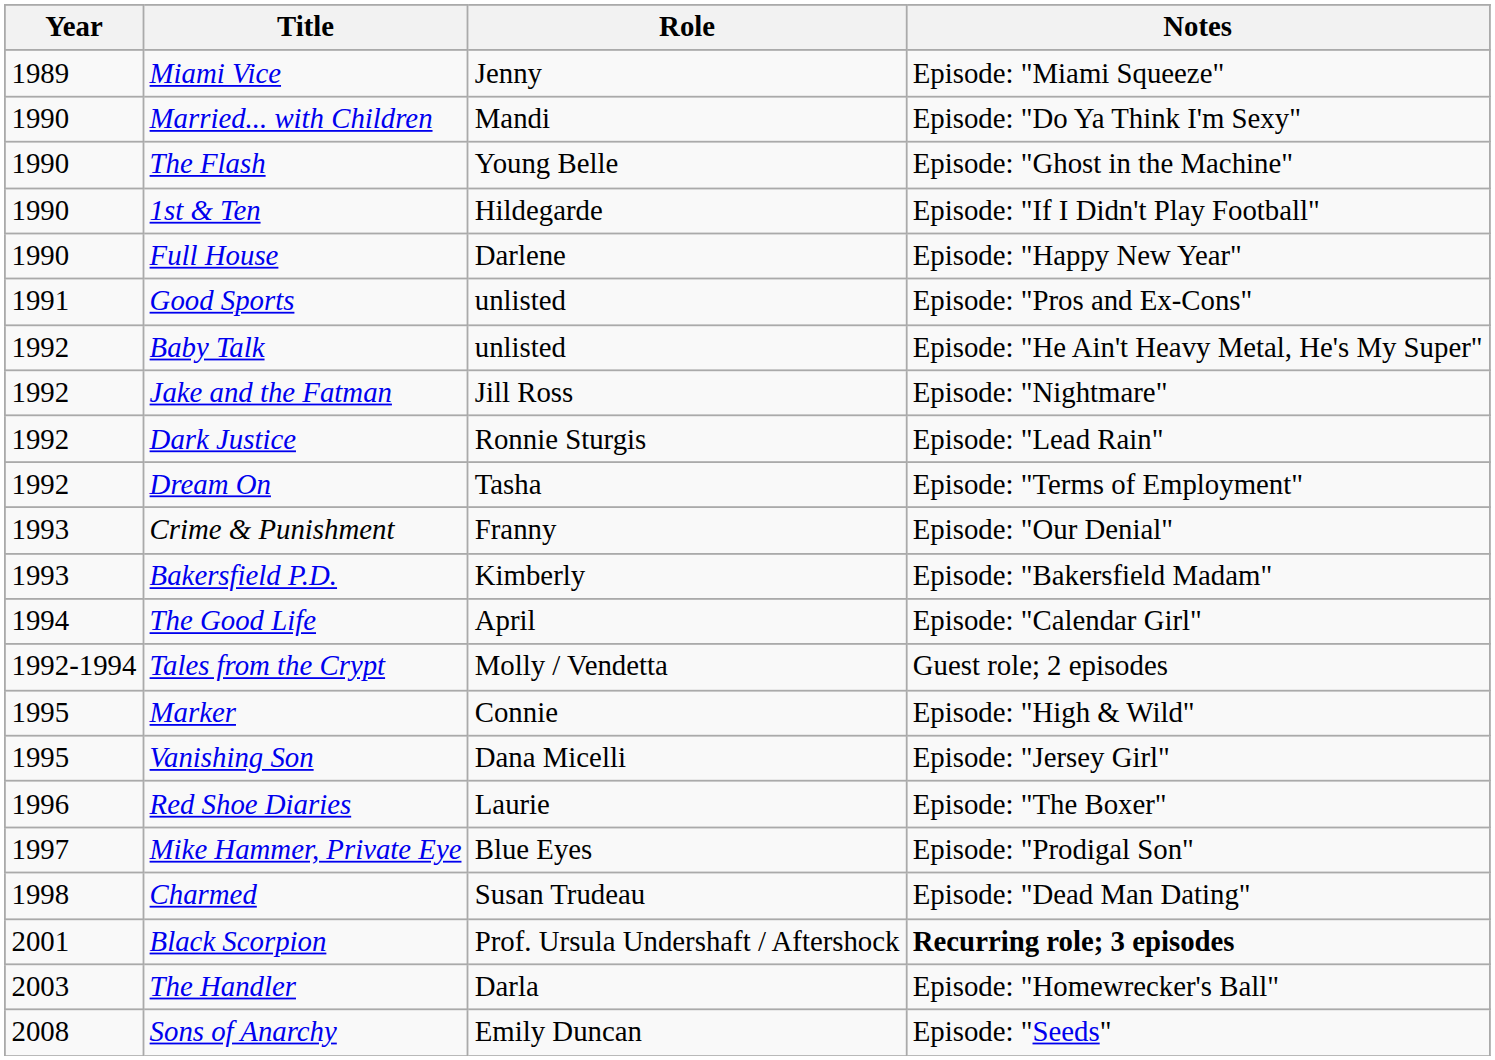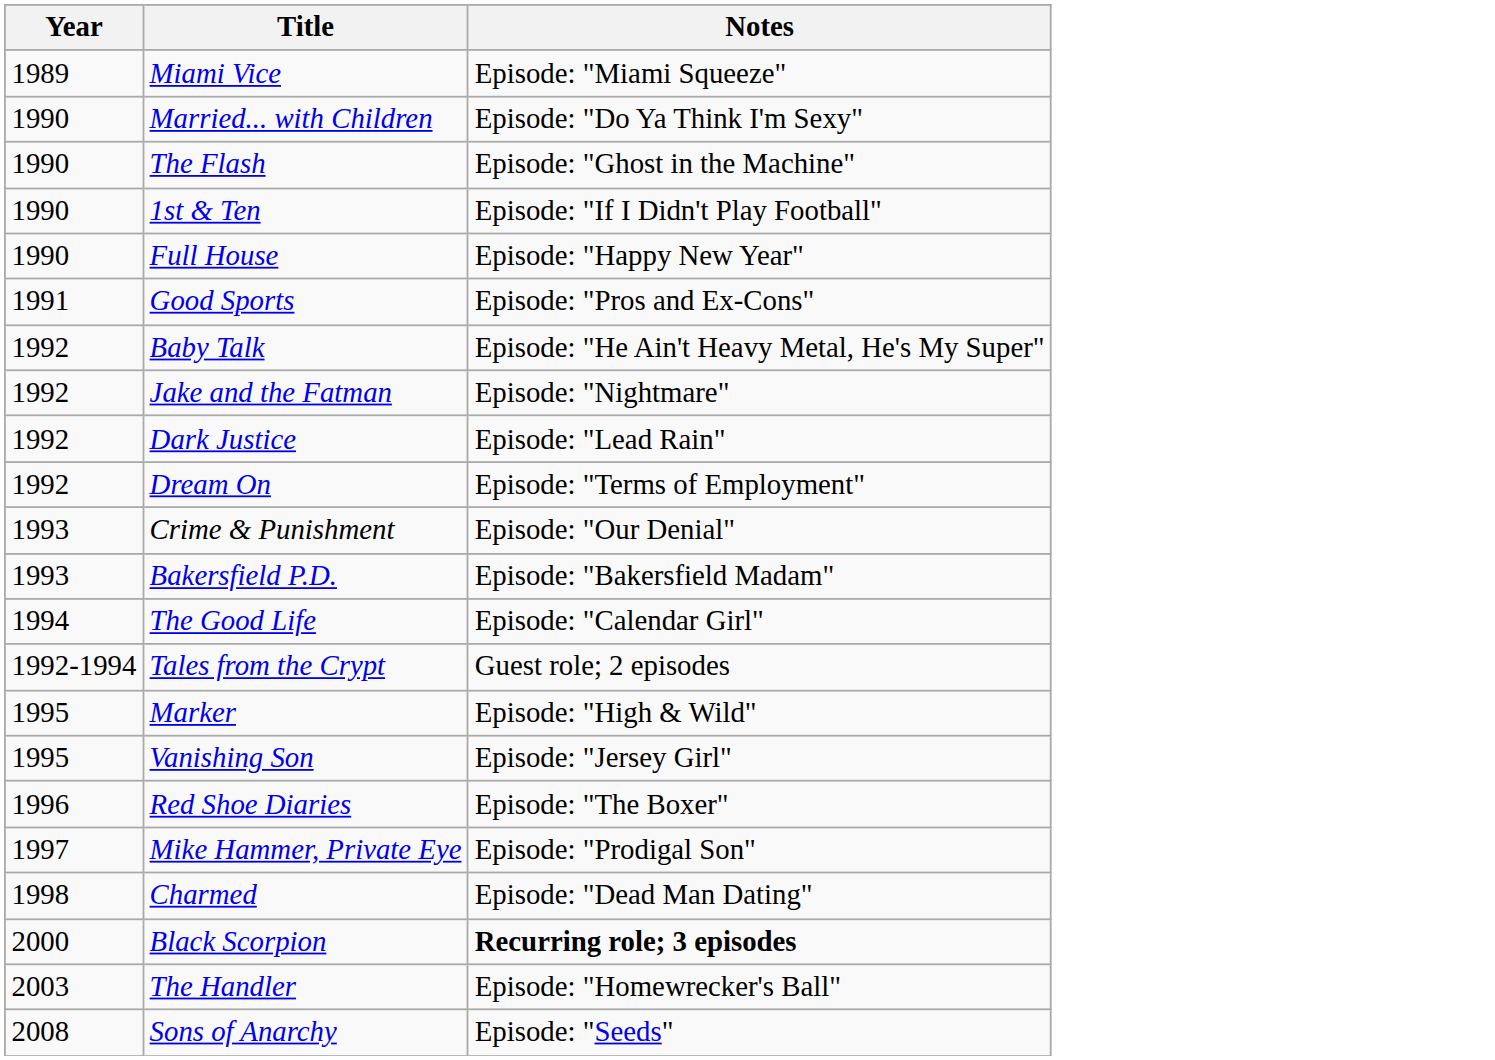- column: Role | Jenny | Mandi | Young Belle | Hildegarde | Darlene | unlisted | unlisted | Jill Ross | Ronnie Sturgis | Tasha | Franny | Kimberly | April | Molly / Vendetta | Connie | Dana Micelli | Laurie | Blue Eyes | Susan Trudeau | Prof. Ursula Undershaft / Aftershock | Darla | Emily Duncan
Black Scorpion | Year: 2001 -> 2000
